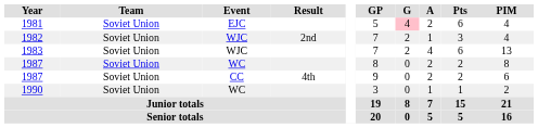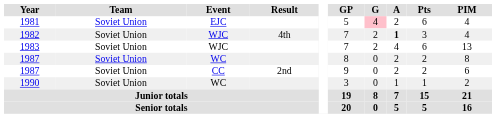1982 | Result: 2nd -> 4th
1982 | A: normal -> bold
1987 / CC | Result: 4th -> 2nd
